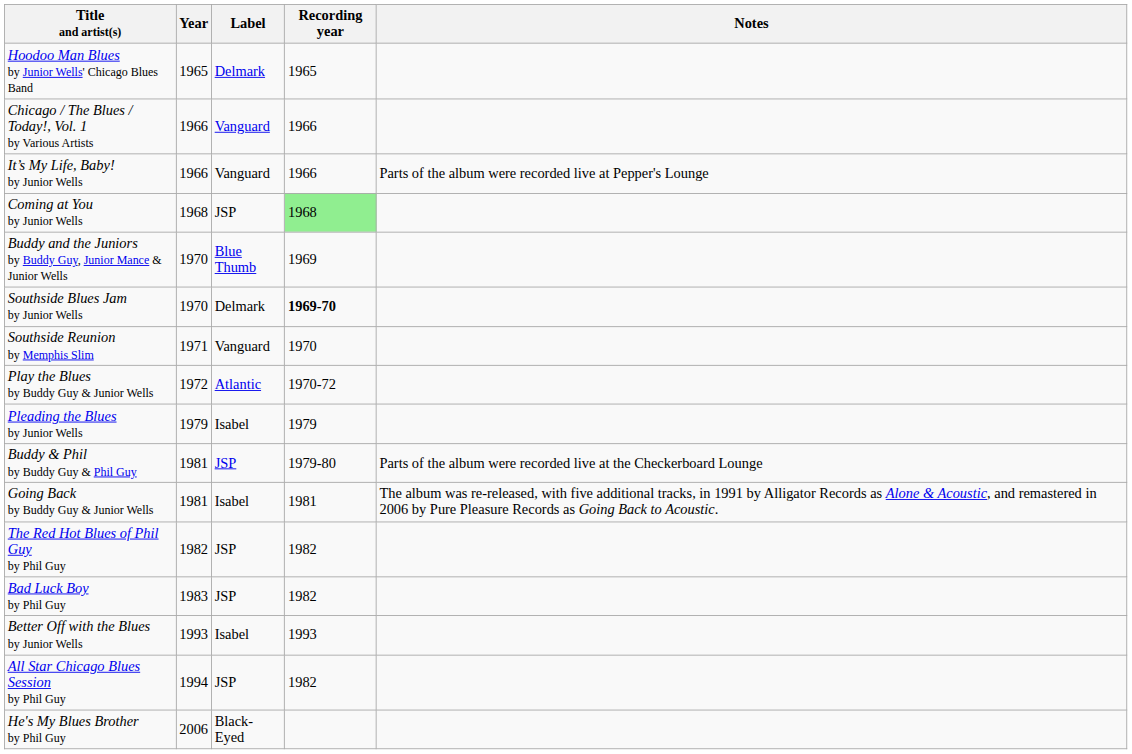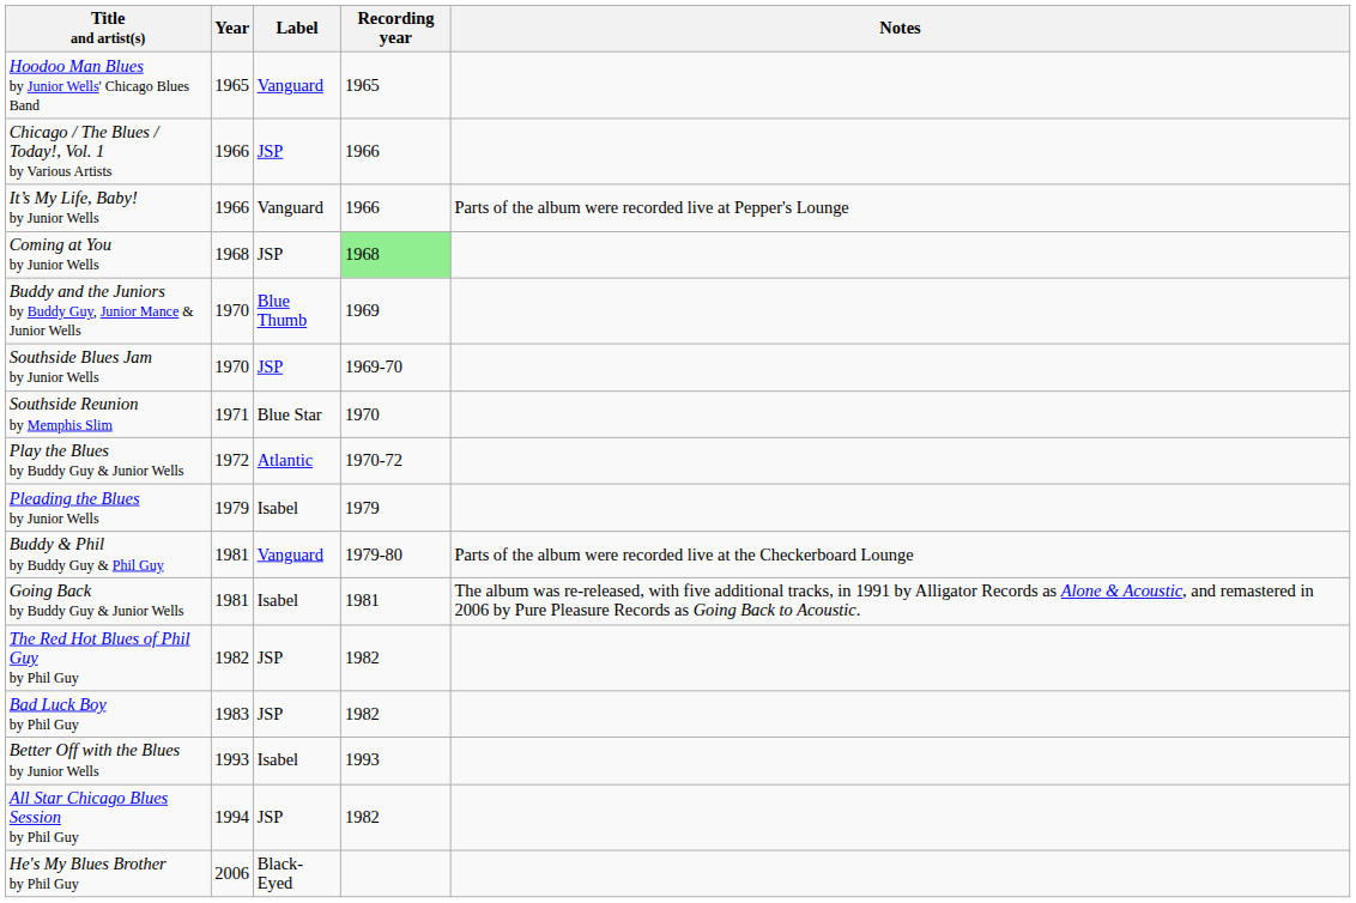Hoodoo Man Blues by Junior Wells' Chicago Blues Band | Label: Delmark -> Vanguard
Chicago / The Blues / Today!, Vol. 1 by Various Artists | Label: Vanguard -> JSP
Southside Blues Jam by Junior Wells | Label: Delmark -> JSP
Southside Blues Jam by Junior Wells | Recording year: bold -> normal
Southside Reunion by Memphis Slim | Label: Vanguard -> Blue Star
Buddy & Phil by Buddy Guy & Phil Guy | Label: JSP -> Vanguard
